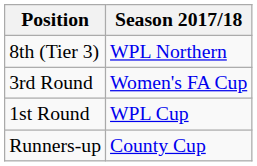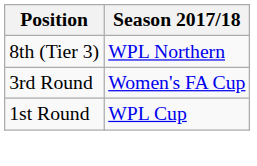- row: Runners-up | County Cup
